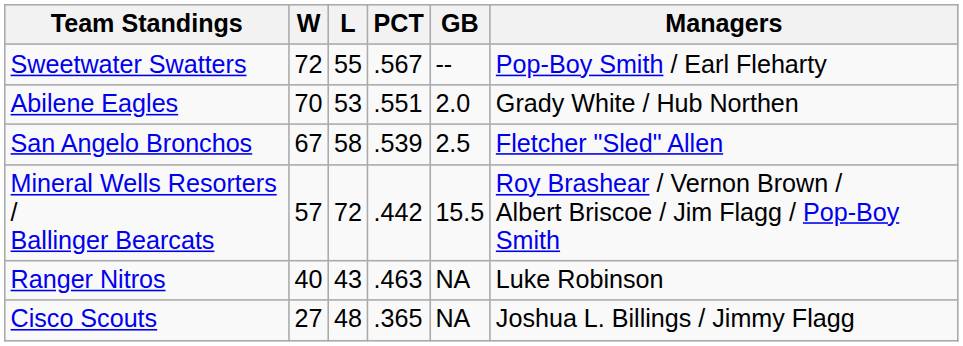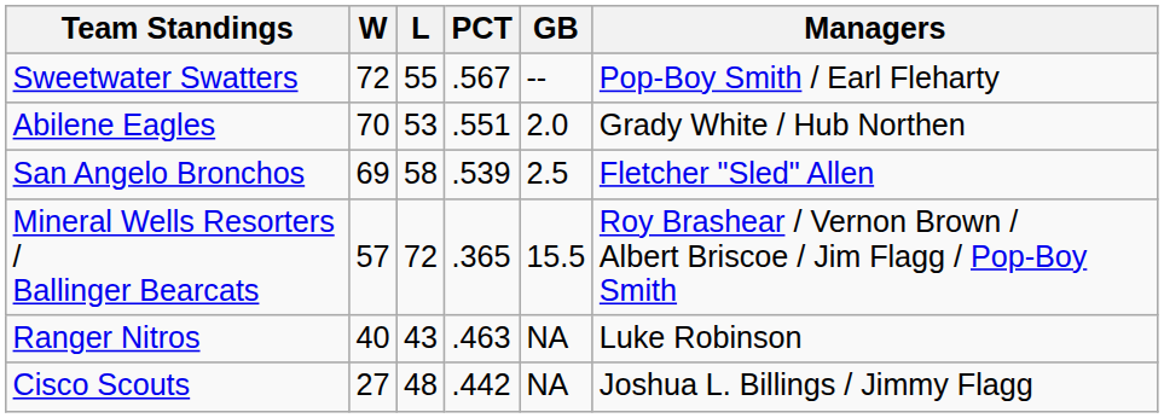San Angelo Bronchos | W: 67 -> 69
Mineral Wells Resorters / Ballinger Bearcats | PCT: .442 -> .365
Cisco Scouts | PCT: .365 -> .442
